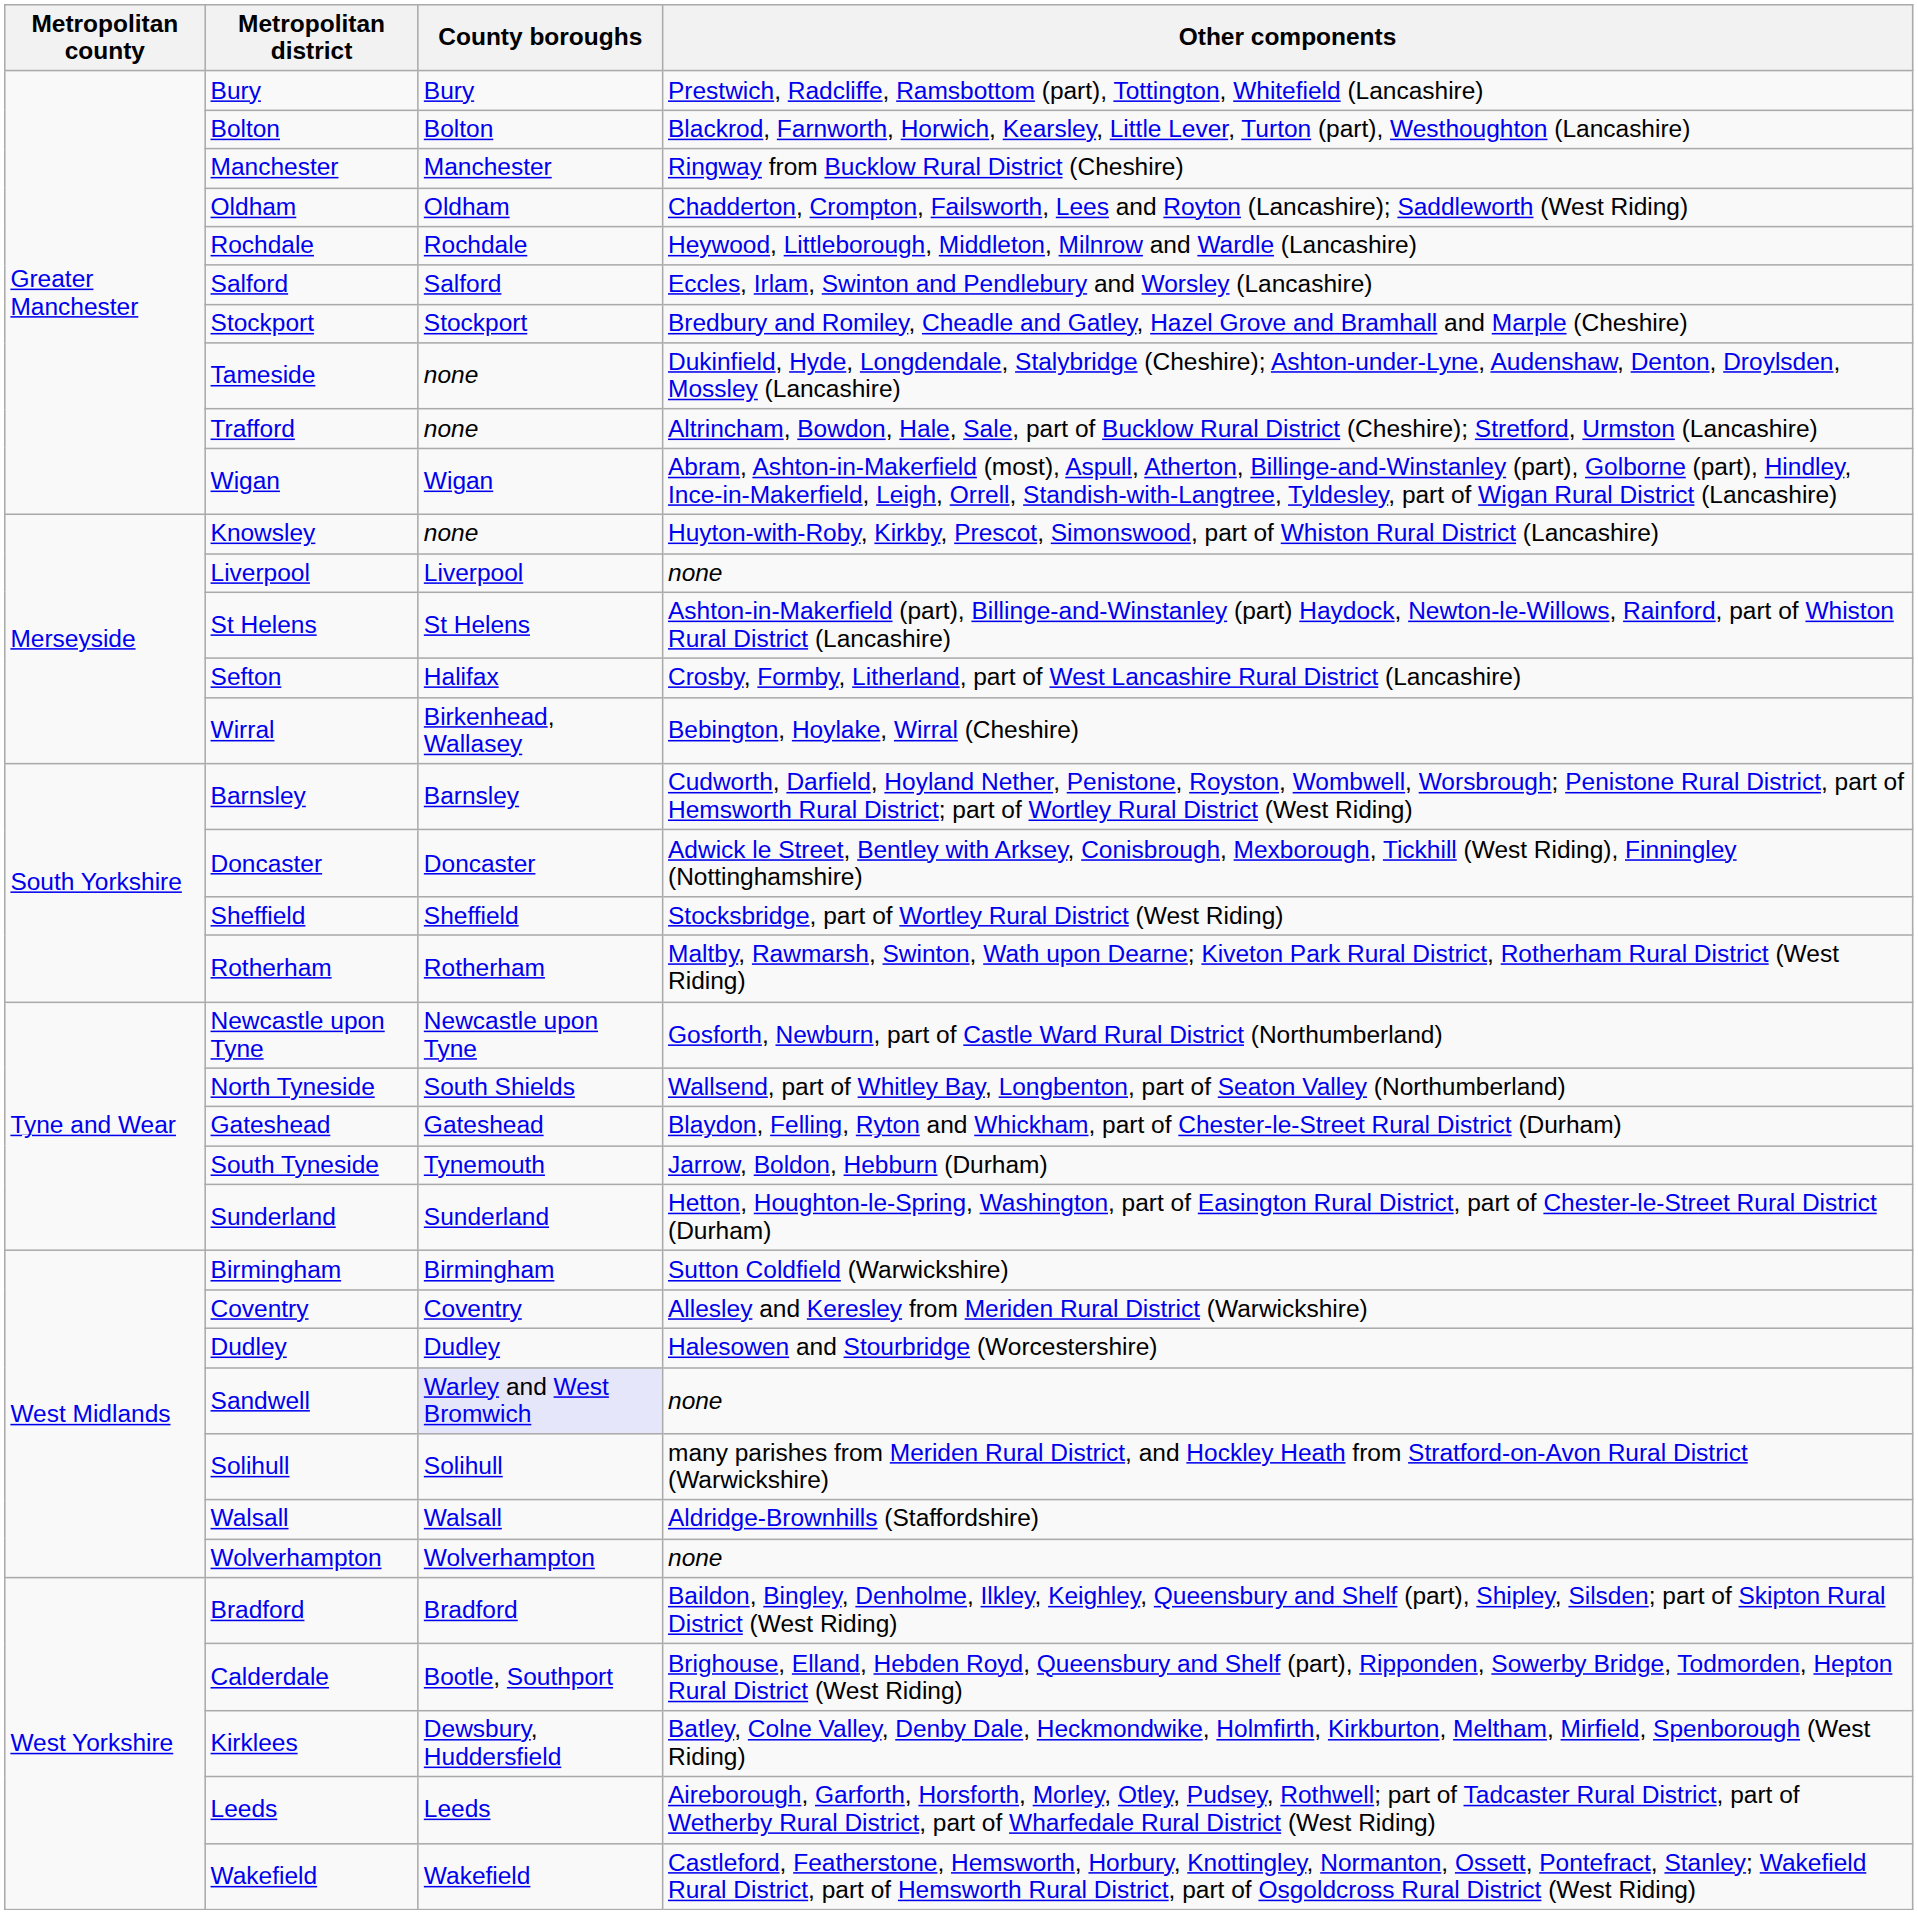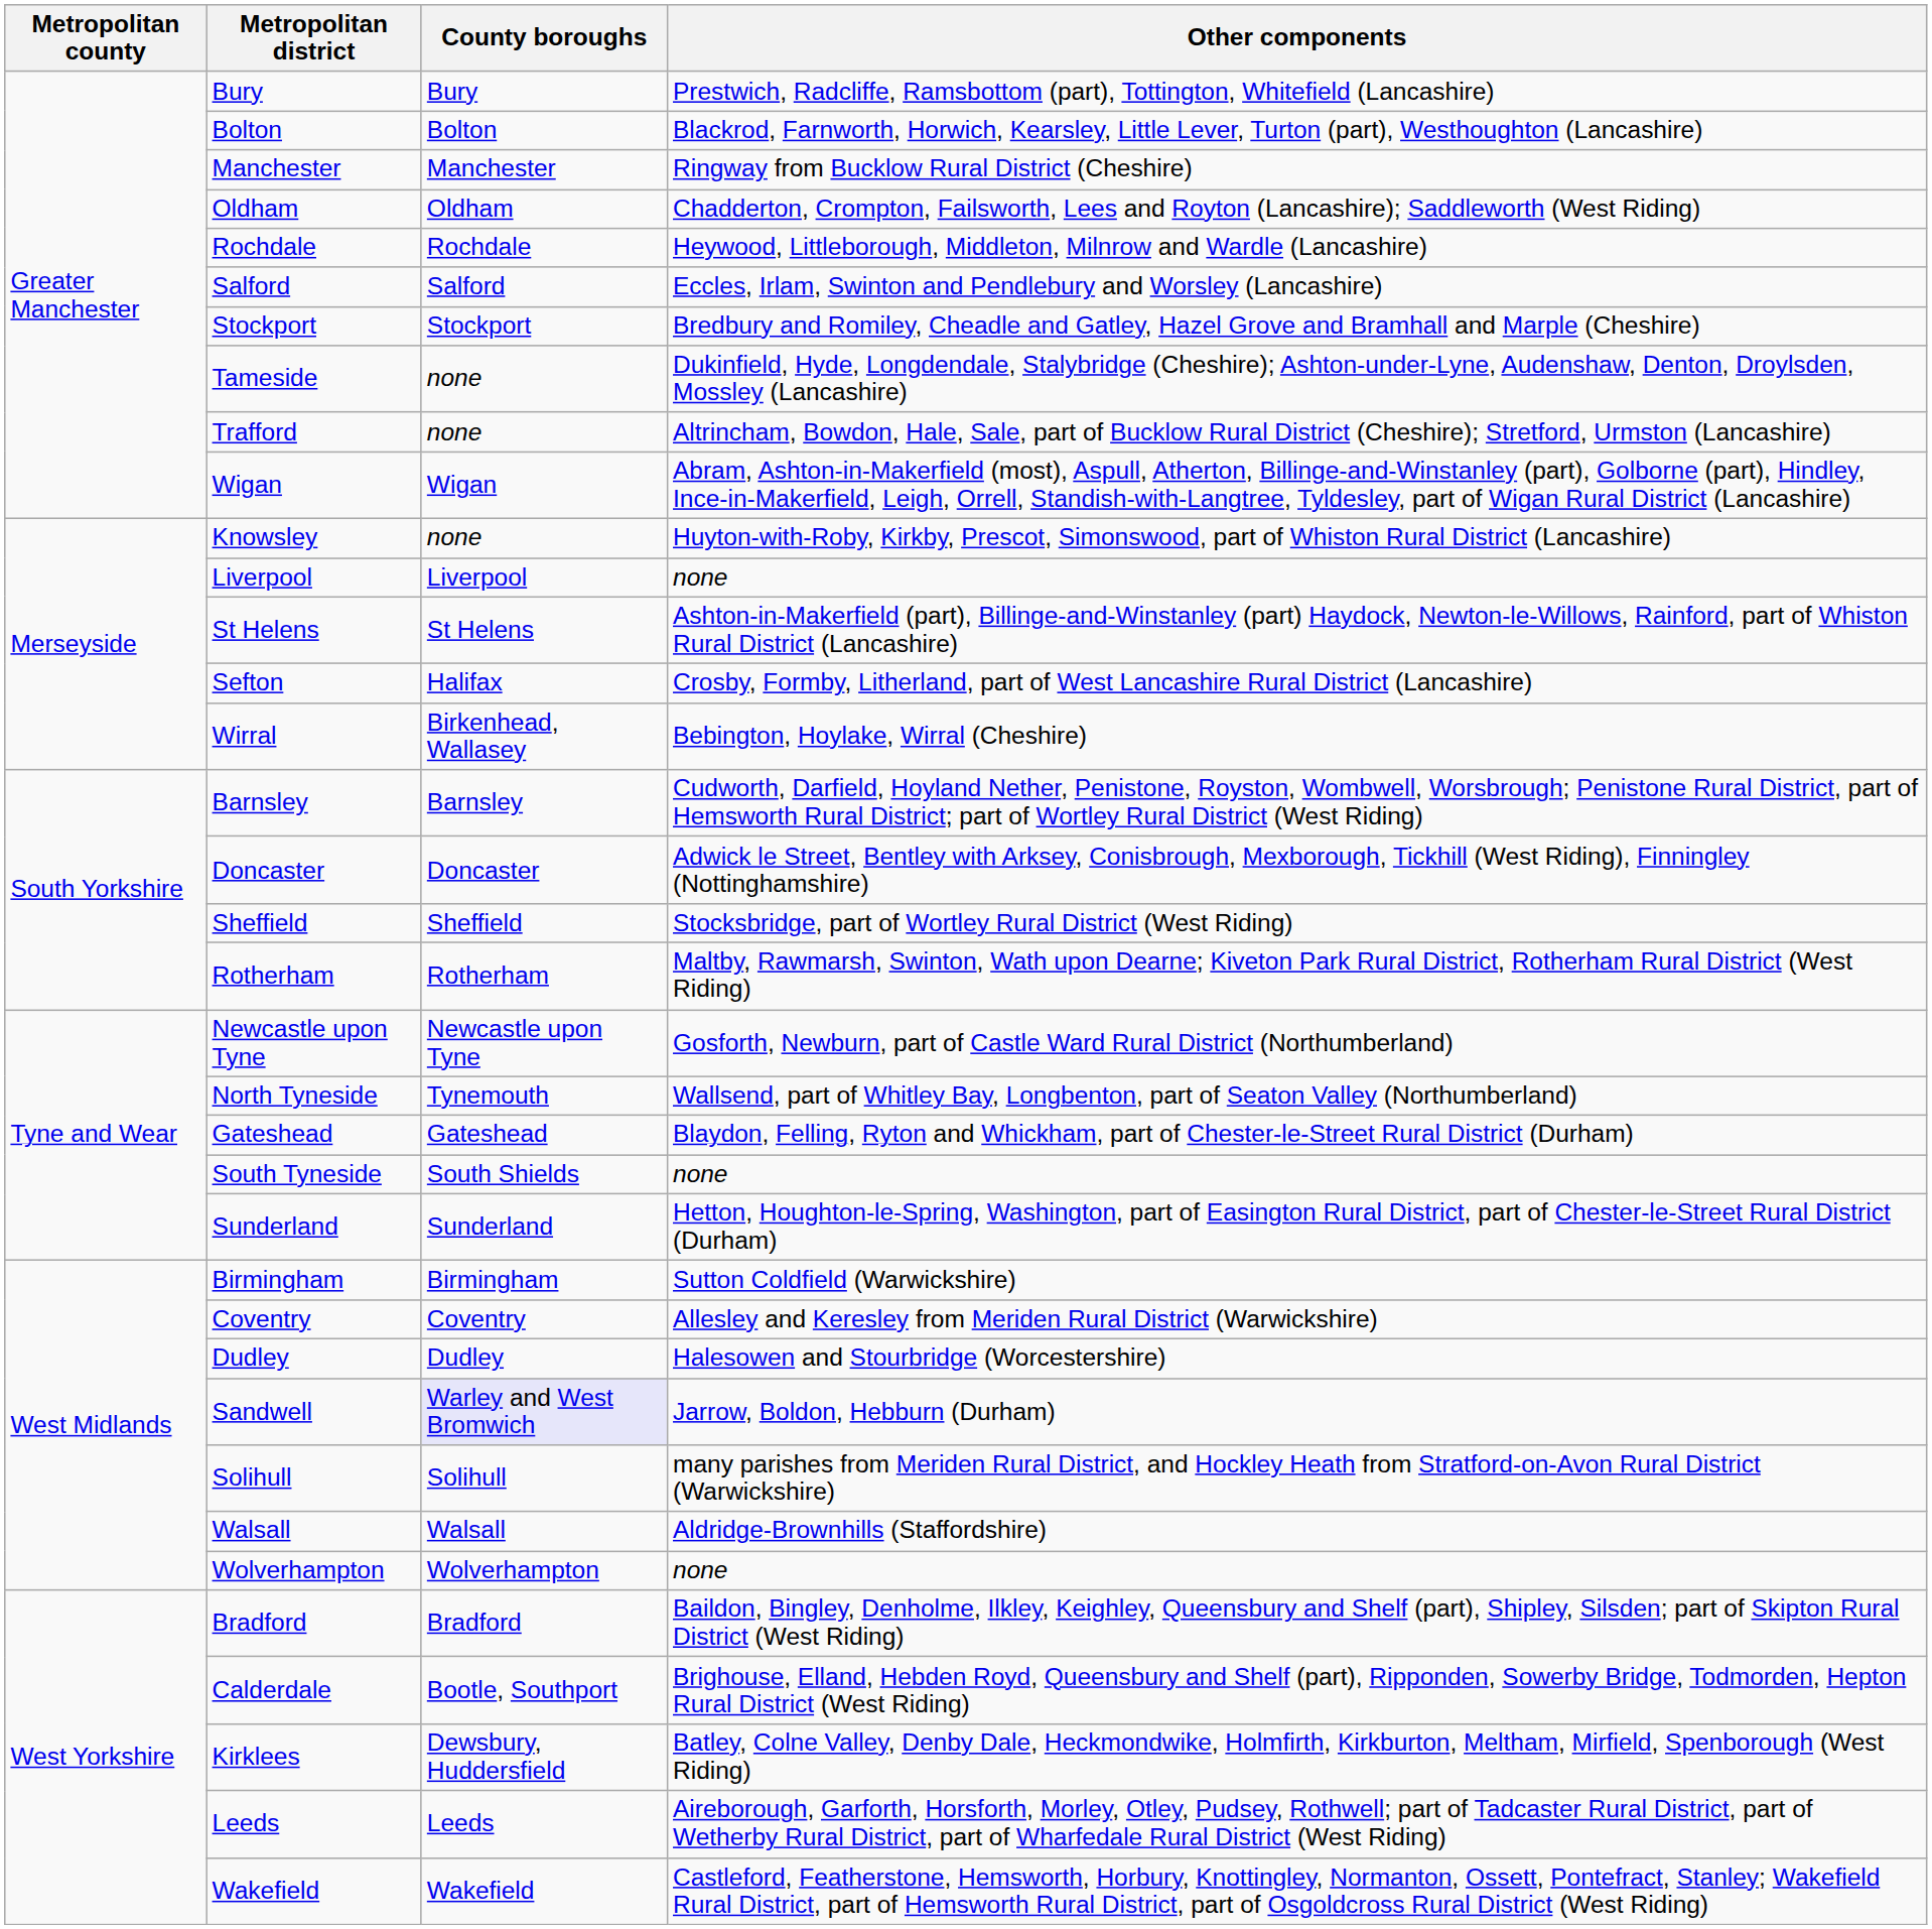North Tyneside | County boroughs: South Shields -> Tynemouth
South Tyneside | County boroughs: Tynemouth -> South Shields
South Tyneside | Other components: Jarrow, Boldon, Hebburn (Durham) -> none
Sandwell | Other components: none -> Jarrow, Boldon, Hebburn (Durham)
